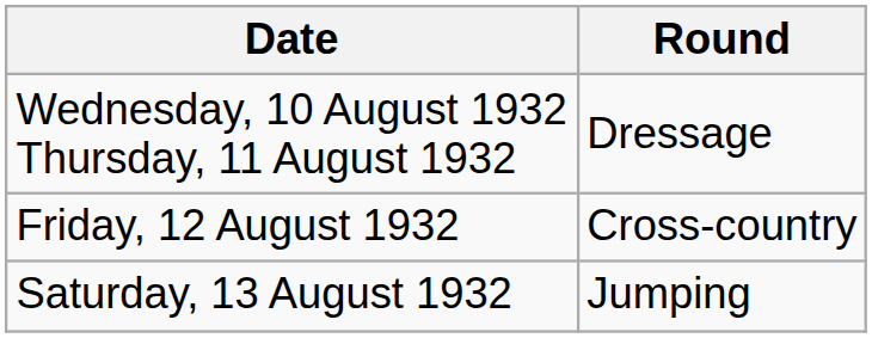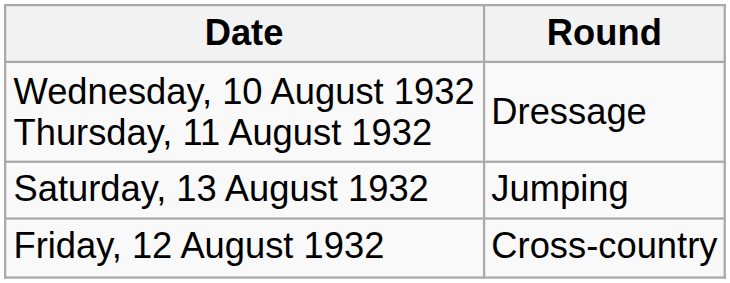rows swapped: Friday, 12 August 1932 <-> Saturday, 13 August 1932
